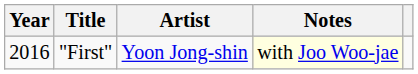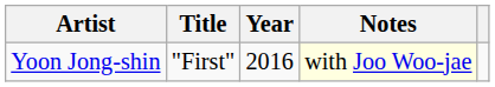columns swapped: Year <-> Artist
